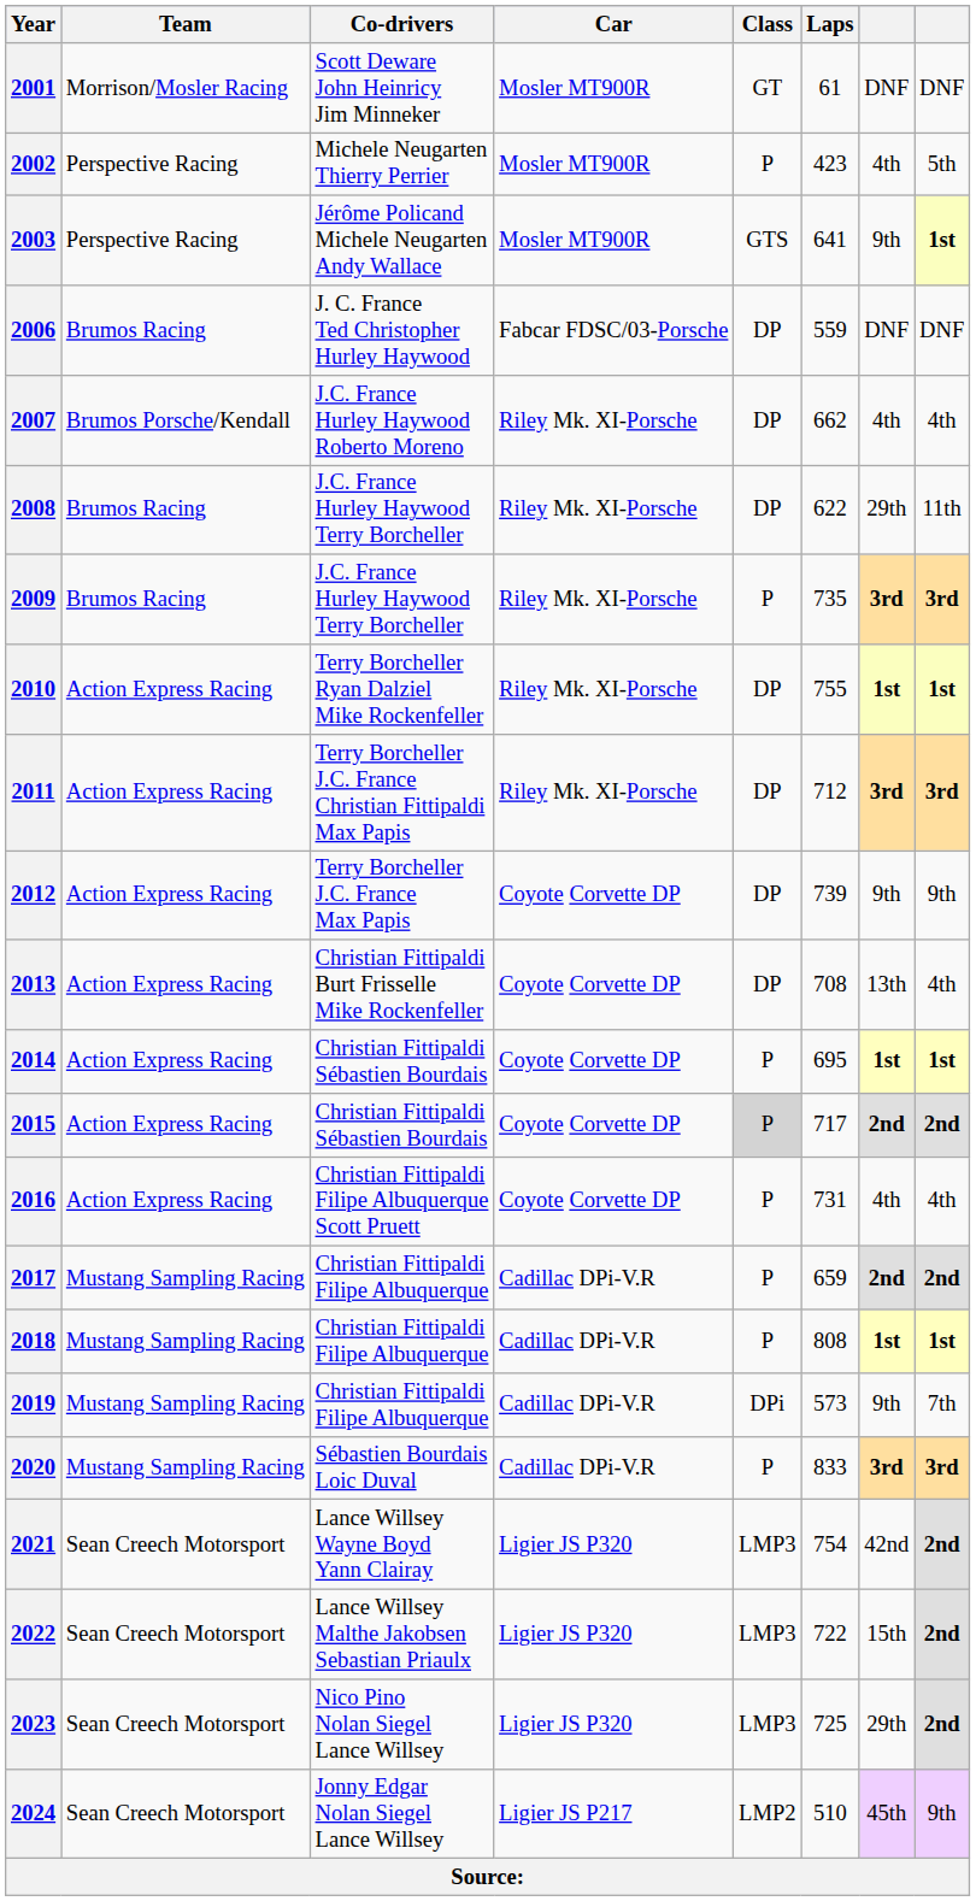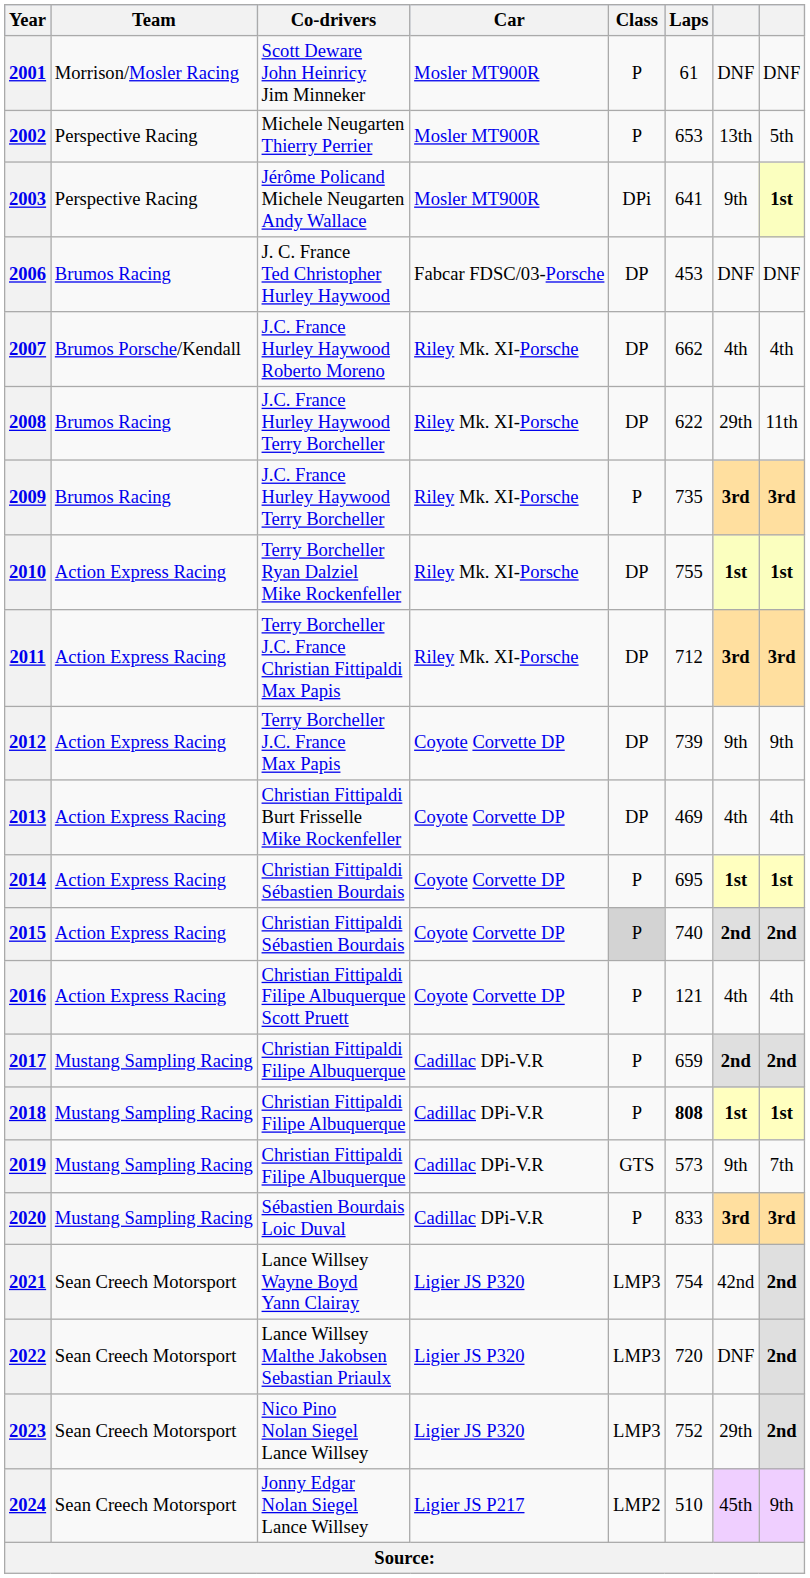2001 | Class: GT -> P
2002 | Laps: 423 -> 653
2002 | column 7: 4th -> 13th
2003 | Class: GTS -> DPi
2006 | Laps: 559 -> 453
2013 | Laps: 708 -> 469
2013 | column 7: 13th -> 4th
2015 | Laps: 717 -> 740
2016 | Laps: 731 -> 121
2018 | Laps: normal -> bold
2019 | Class: DPi -> GTS
2022 | Laps: 722 -> 720
2022 | column 7: 15th -> DNF
2023 | Laps: 725 -> 752
